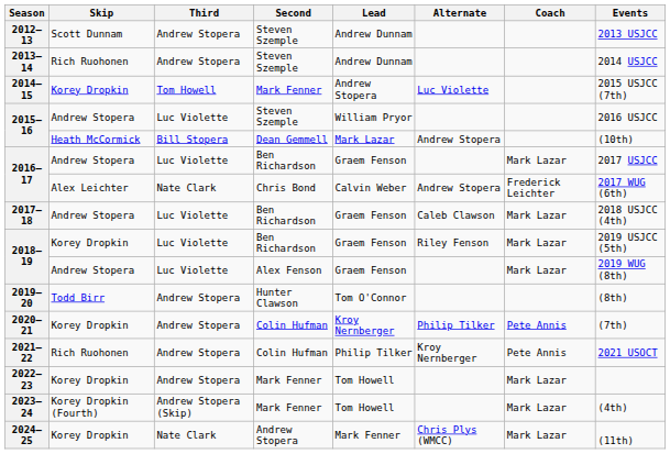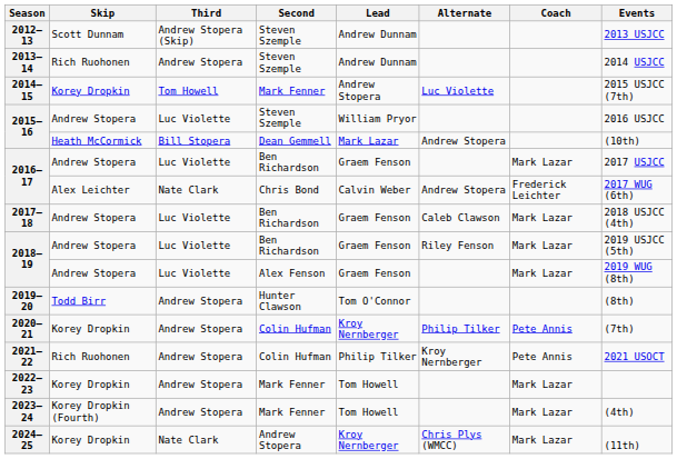2012–13 | Third: Andrew Stopera -> Andrew Stopera (Skip)
2018–19 / Ben Richardson | Skip: Korey Dropkin -> Andrew Stopera
2023–24 | Third: Andrew Stopera (Skip) -> Andrew Stopera
2024–25 | Lead: Mark Fenner -> Kroy Nernberger
